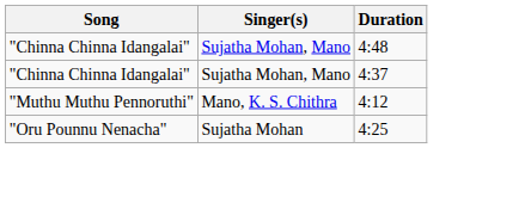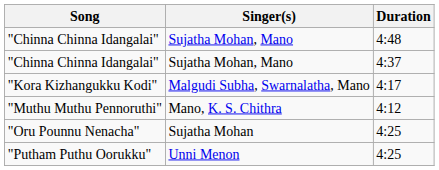+ row: "Kora Kizhangukku Kodi" | Malgudi Subha, Swarnalatha, Mano | 4:17
+ row: "Putham Puthu Oorukku" | Unni Menon | 4:25
